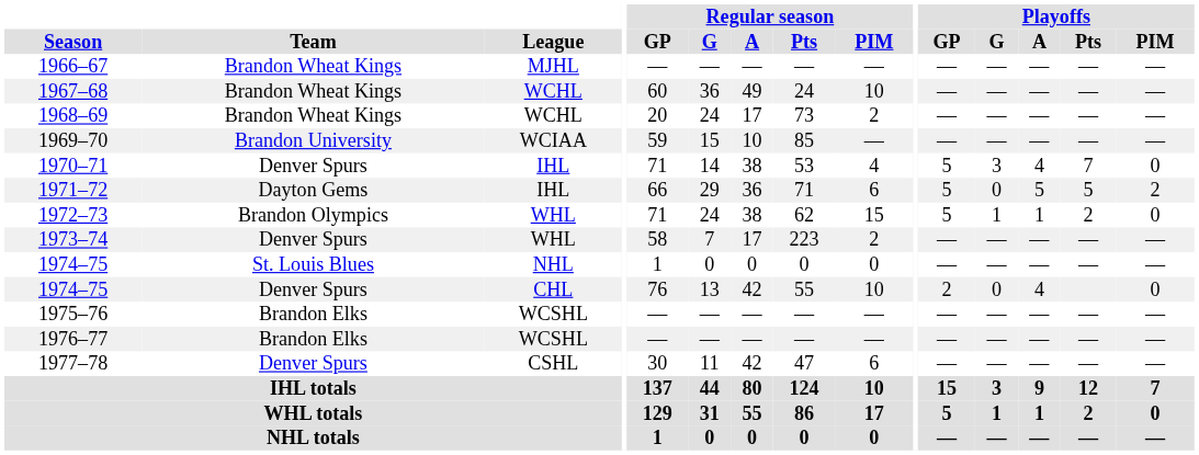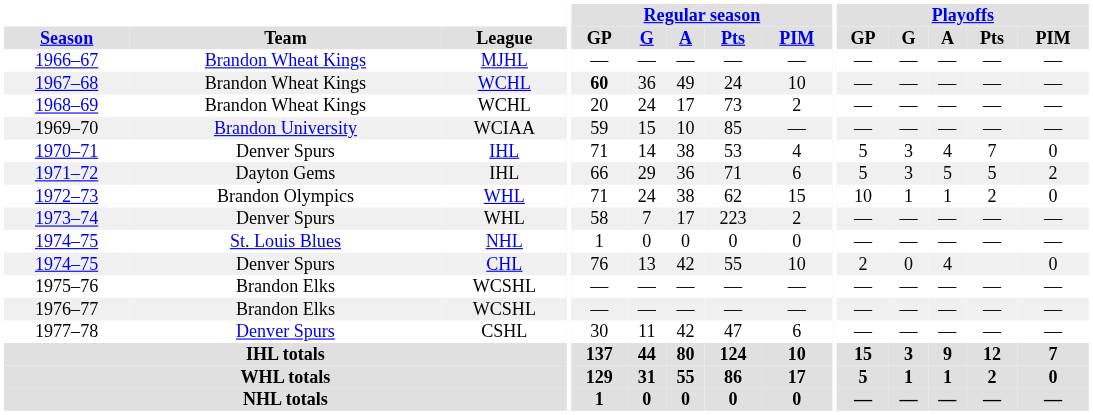1967–68 | Regular season / GP: normal -> bold
1971–72 | Playoffs / G: 0 -> 3
1972–73 | Playoffs / GP: 5 -> 10
